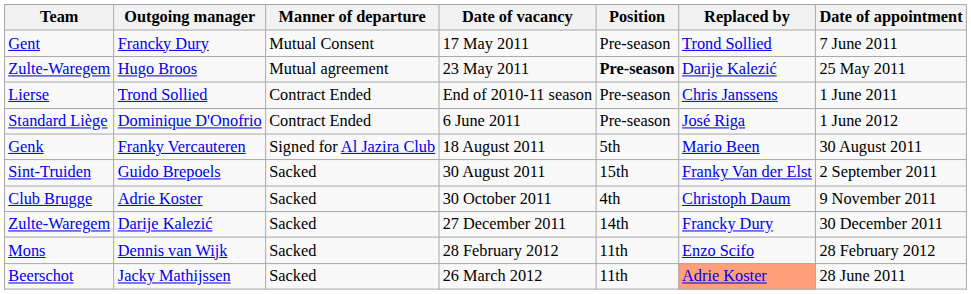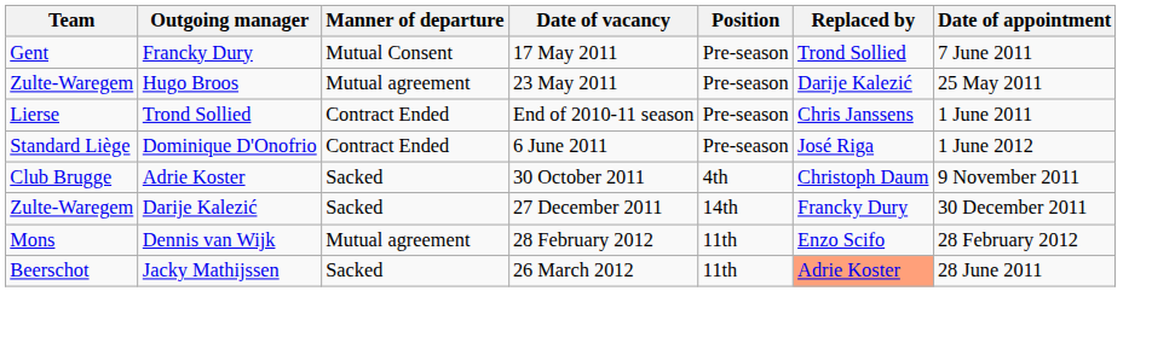Hugo Broos | Position: bold -> normal
- row: Genk | Franky Vercauteren | Signed for Al Jazira Club | 18 August 2011 | 5th | Mario Been | 30 August 2011
- row: Sint-Truiden | Guido Brepoels | Sacked | 30 August 2011 | 15th | Franky Van der Elst | 2 September 2011
Dennis van Wijk | Manner of departure: Sacked -> Mutual agreement
